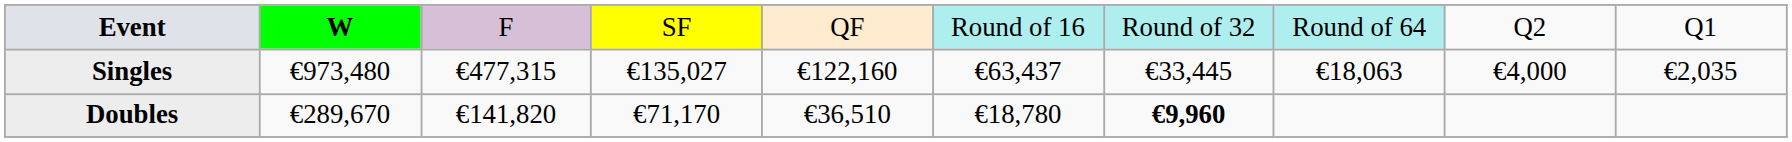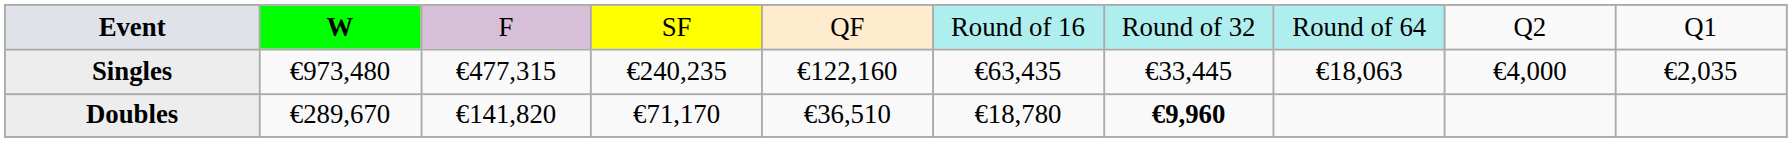Singles | column 4: €135,027 -> €240,235
Singles | column 6: €63,437 -> €63,435
